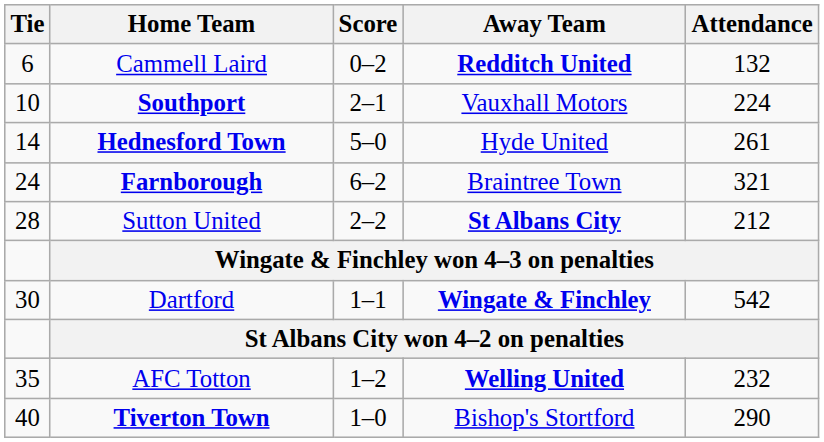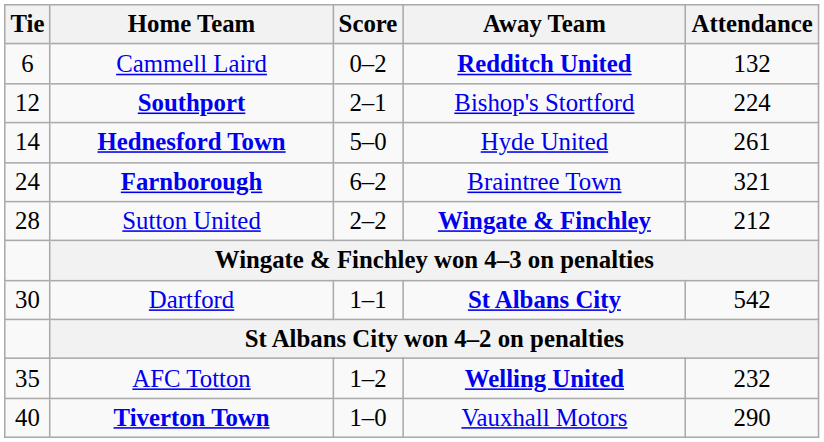Southport | Tie: 10 -> 12
Southport | Away Team: Vauxhall Motors -> Bishop's Stortford
Sutton United | Away Team: St Albans City -> Wingate & Finchley
Dartford | Away Team: Wingate & Finchley -> St Albans City
Tiverton Town | Away Team: Bishop's Stortford -> Vauxhall Motors
